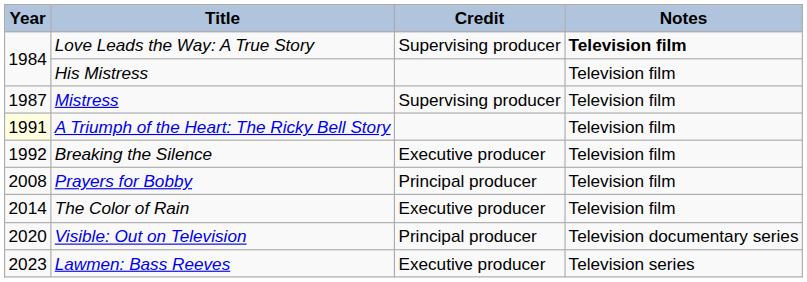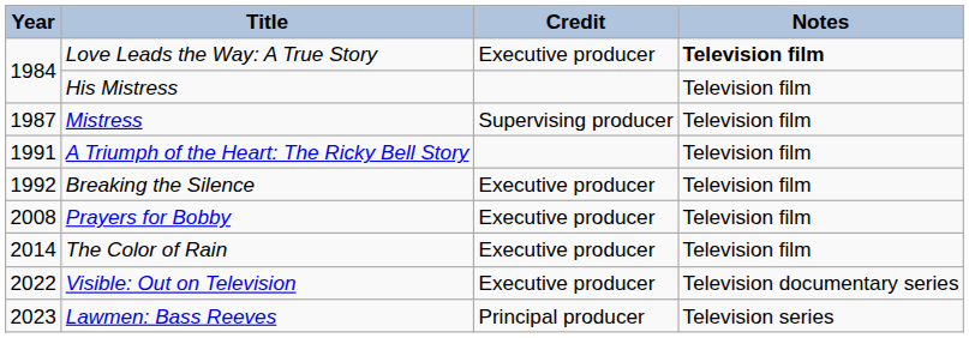Love Leads the Way: A True Story | Credit: Supervising producer -> Executive producer
A Triumph of the Heart: The Ricky Bell Story | Year: lightyellow background -> no background
Prayers for Bobby | Credit: Principal producer -> Executive producer
Visible: Out on Television | Year: 2020 -> 2022
Visible: Out on Television | Credit: Principal producer -> Executive producer
Lawmen: Bass Reeves | Credit: Executive producer -> Principal producer
